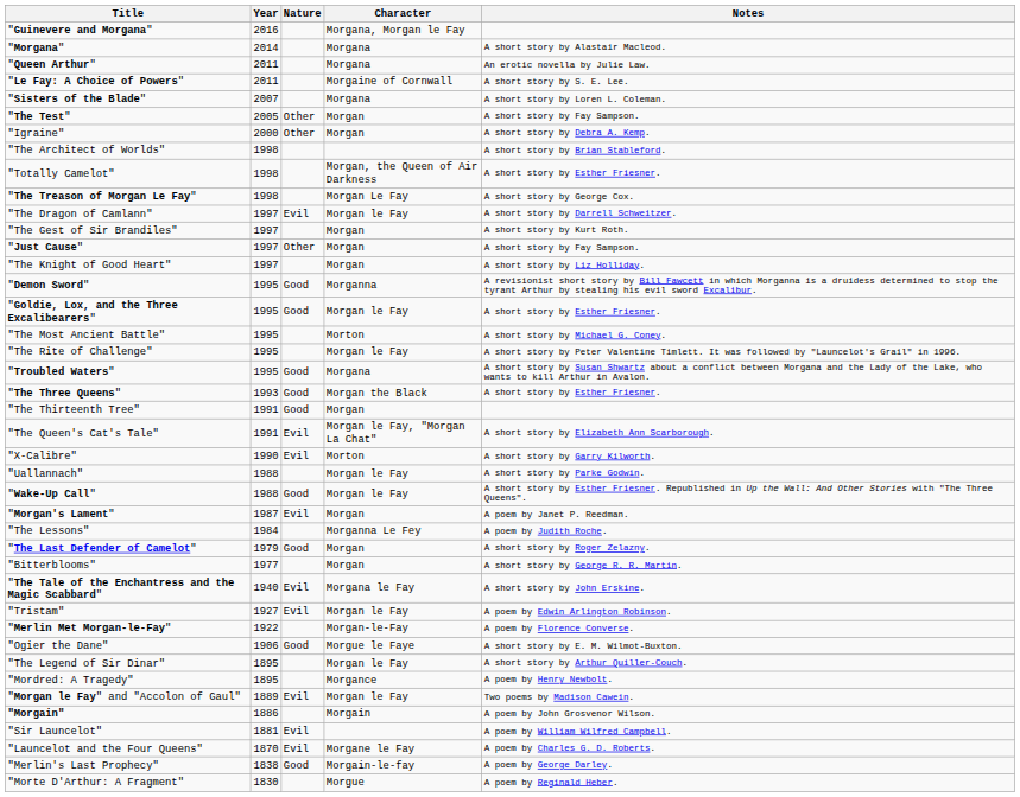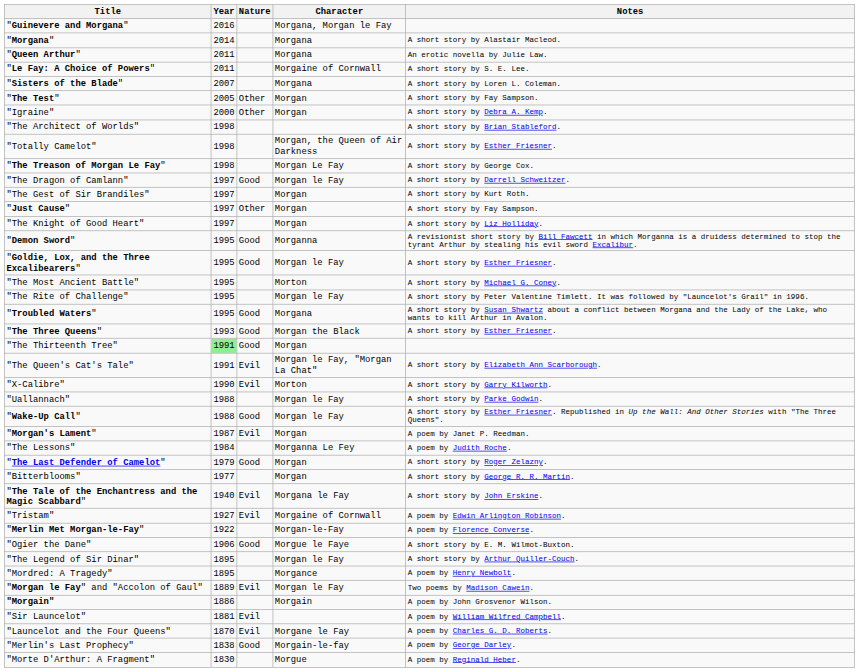"The Dragon of Camlann" | Nature: Evil -> Good
"The Thirteenth Tree" | Year: no background -> lightgreen background
"Tristam" | Character: Morgan le Fay -> Morgaine of Cornwall
